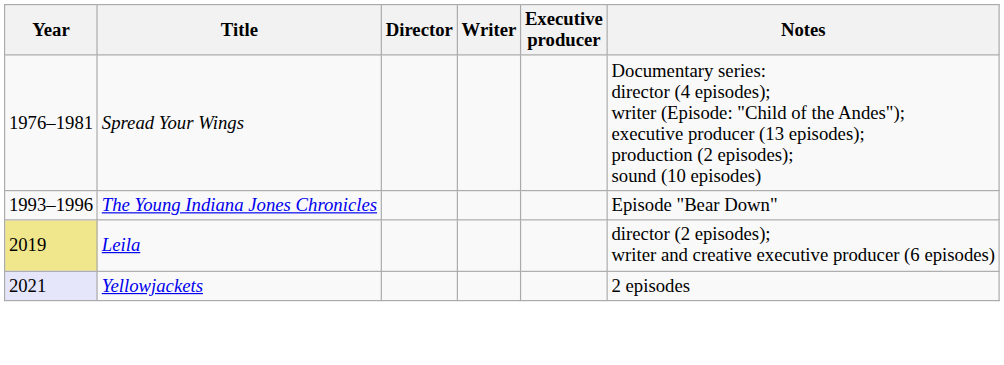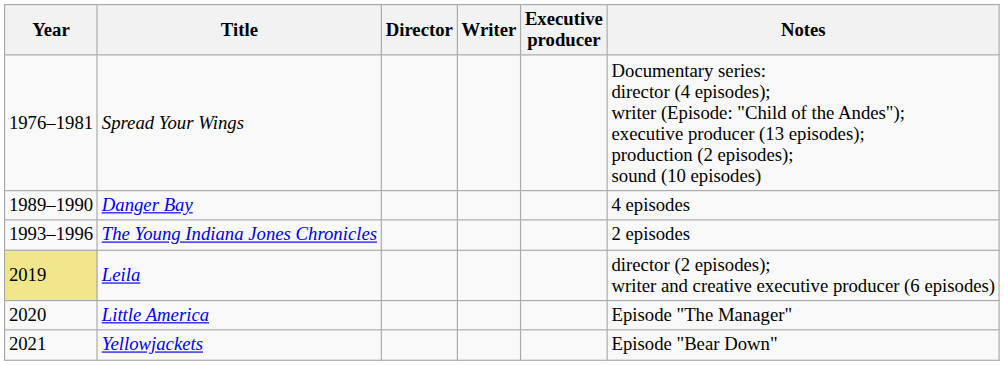+ row: 1989–1990 | Danger Bay | 4 episodes
The Young Indiana Jones Chronicles | Notes: Episode "Bear Down" -> 2 episodes
+ row: 2020 | Little America | Episode "The Manager"
Yellowjackets | Year: lavender background -> no background
Yellowjackets | Notes: 2 episodes -> Episode "Bear Down"
